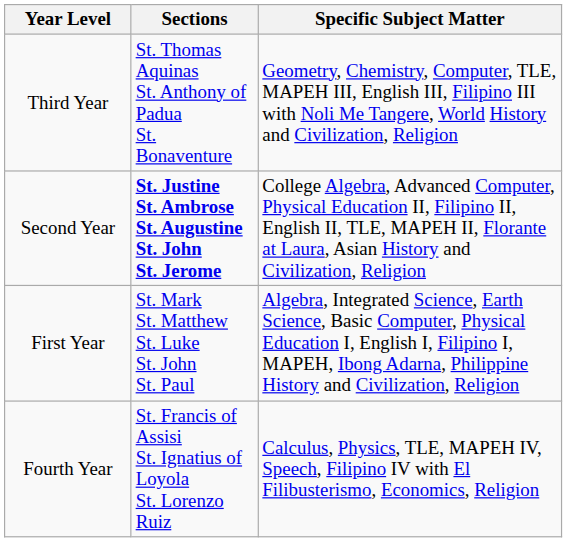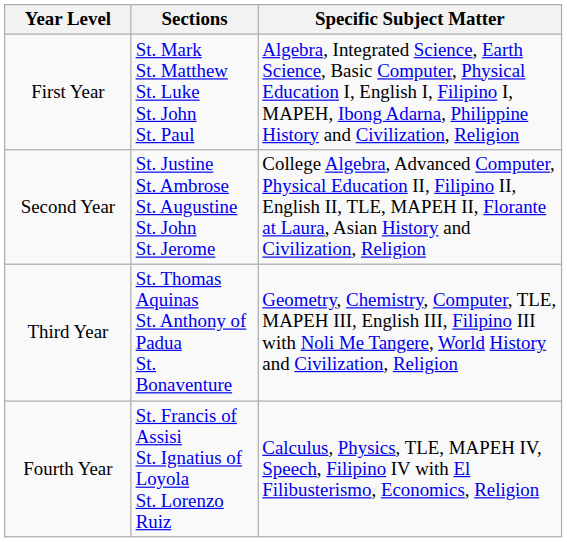rows swapped: First Year <-> Third Year
Second Year | Sections: bold -> normal
